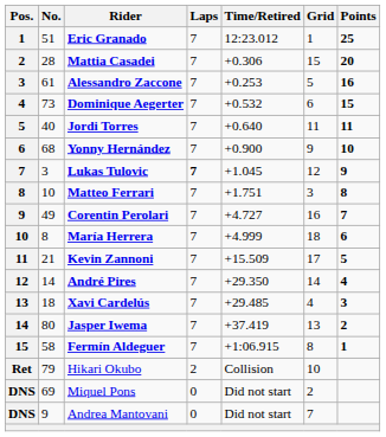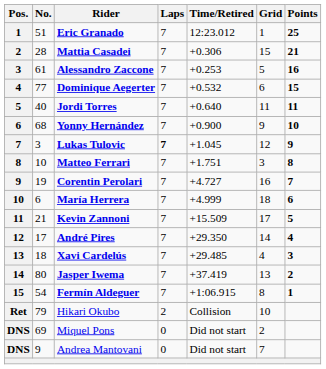Mattia Casadei | Points: 20 -> 21
Dominique Aegerter | No.: 73 -> 77
Corentin Perolari | No.: 49 -> 19
María Herrera | No.: 8 -> 6
André Pires | No.: 14 -> 17
Fermín Aldeguer | No.: 58 -> 54
